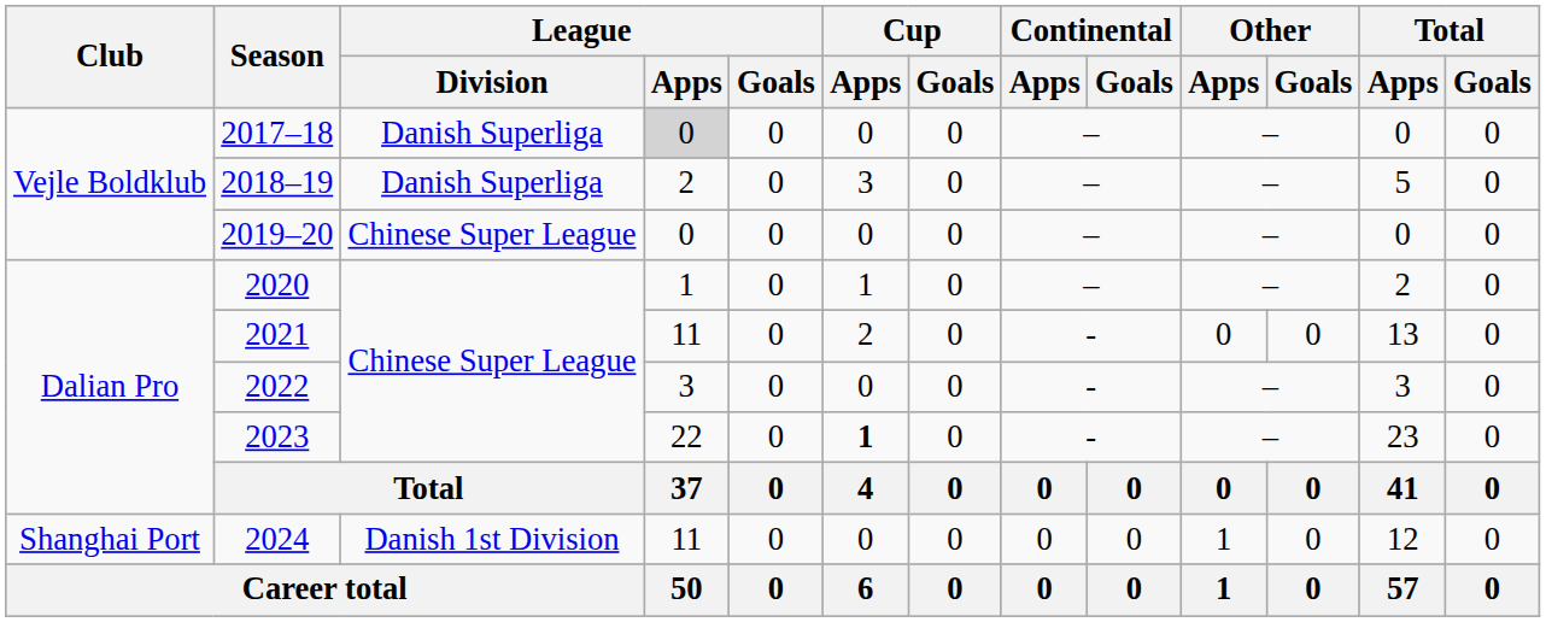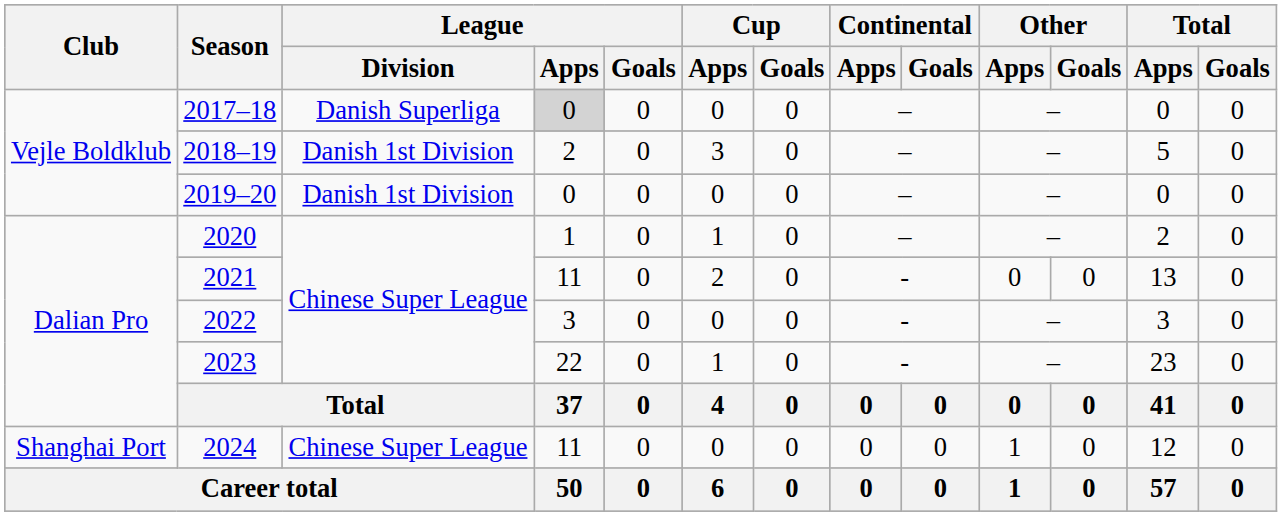2018–19 | League / Division: Danish Superliga -> Danish 1st Division
2019–20 | League / Division: Chinese Super League -> Danish 1st Division
2023 | Cup / Apps: bold -> normal
2024 | League / Division: Danish 1st Division -> Chinese Super League
